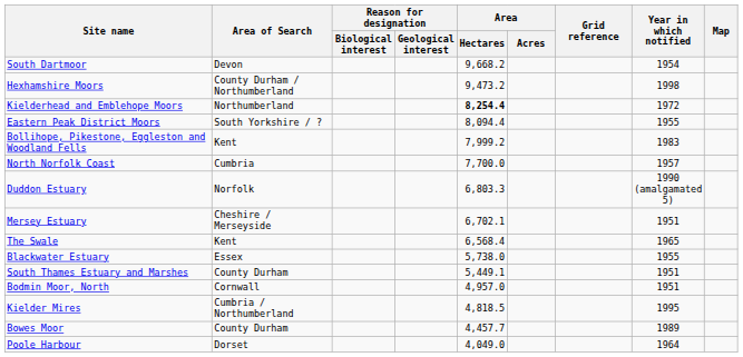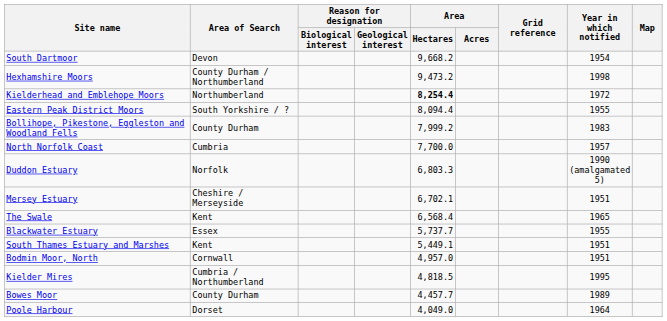Bollihope, Pikestone, Eggleston and Woodland Fells | Area of Search: Kent -> County Durham
Blackwater Estuary | Area / Hectares: 5,738.0 -> 5,737.7
South Thames Estuary and Marshes | Area of Search: County Durham -> Kent
